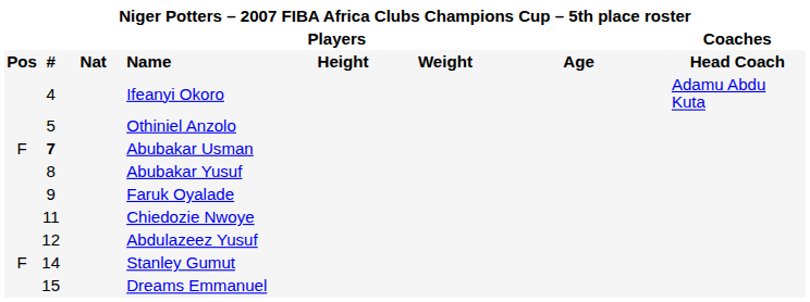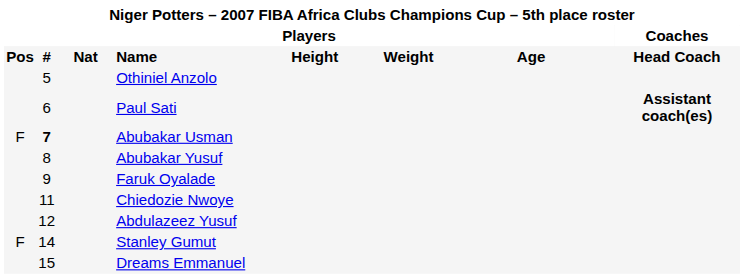- row: 4 | Ifeanyi Okoro | Adamu Abdu Kuta
+ row: 6 | Paul Sati | Assistant coach(es)
